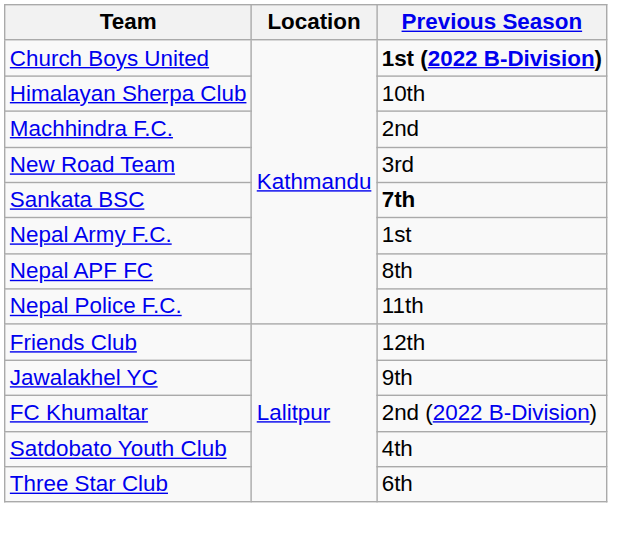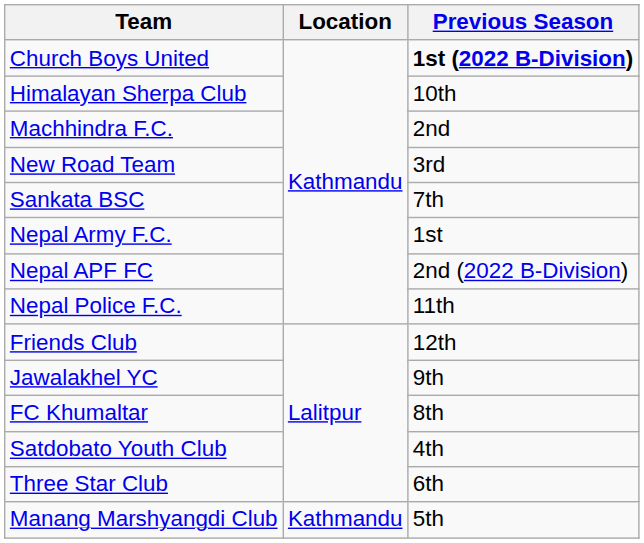Sankata BSC | Previous Season: bold -> normal
Nepal APF FC | Previous Season: 8th -> 2nd (2022 B-Division)
FC Khumaltar | Previous Season: 2nd (2022 B-Division) -> 8th
+ row: Manang Marshyangdi Club | Kathmandu | 5th
